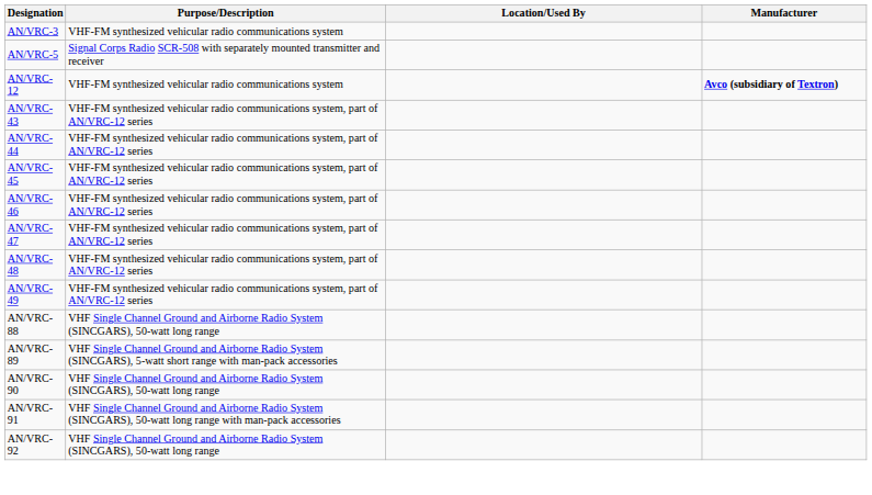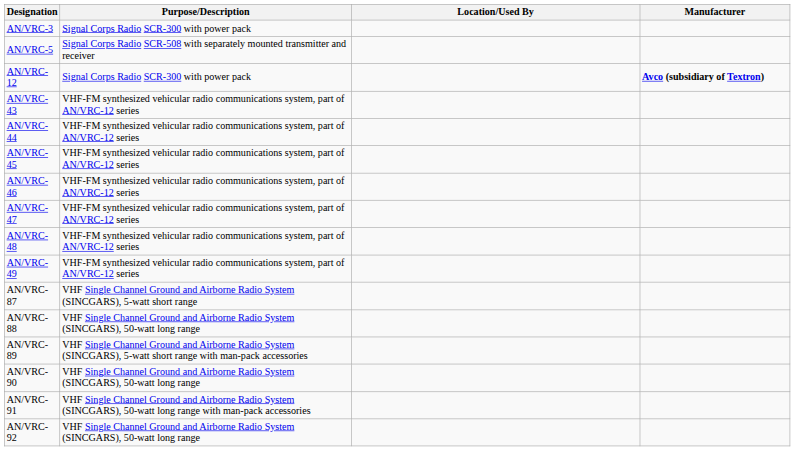AN/VRC-3 | Purpose/Description: VHF-FM synthesized vehicular radio communications system -> Signal Corps Radio SCR-300 with power pack
AN/VRC-12 | Purpose/Description: VHF-FM synthesized vehicular radio communications system -> Signal Corps Radio SCR-300 with power pack
+ row: AN/VRC-87 | VHF Single Channel Ground and Airborne Radio System (SINCGARS), 5-watt short range
